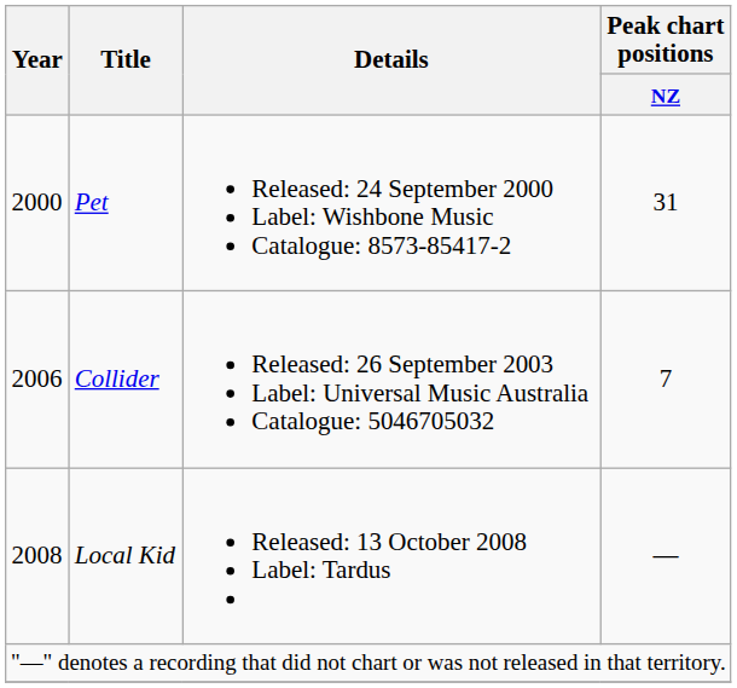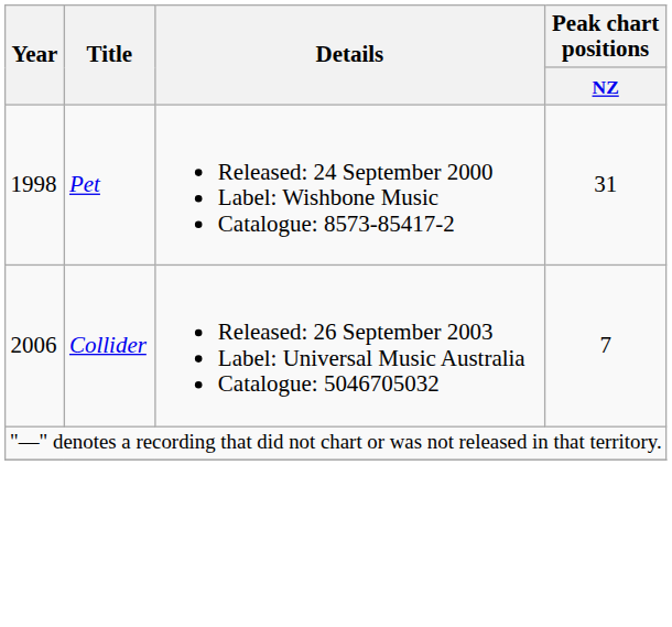Pet | Year: 2000 -> 1998
- row: 2008 | Local Kid | Released: 13 October 2008 Label: Tardus | —
